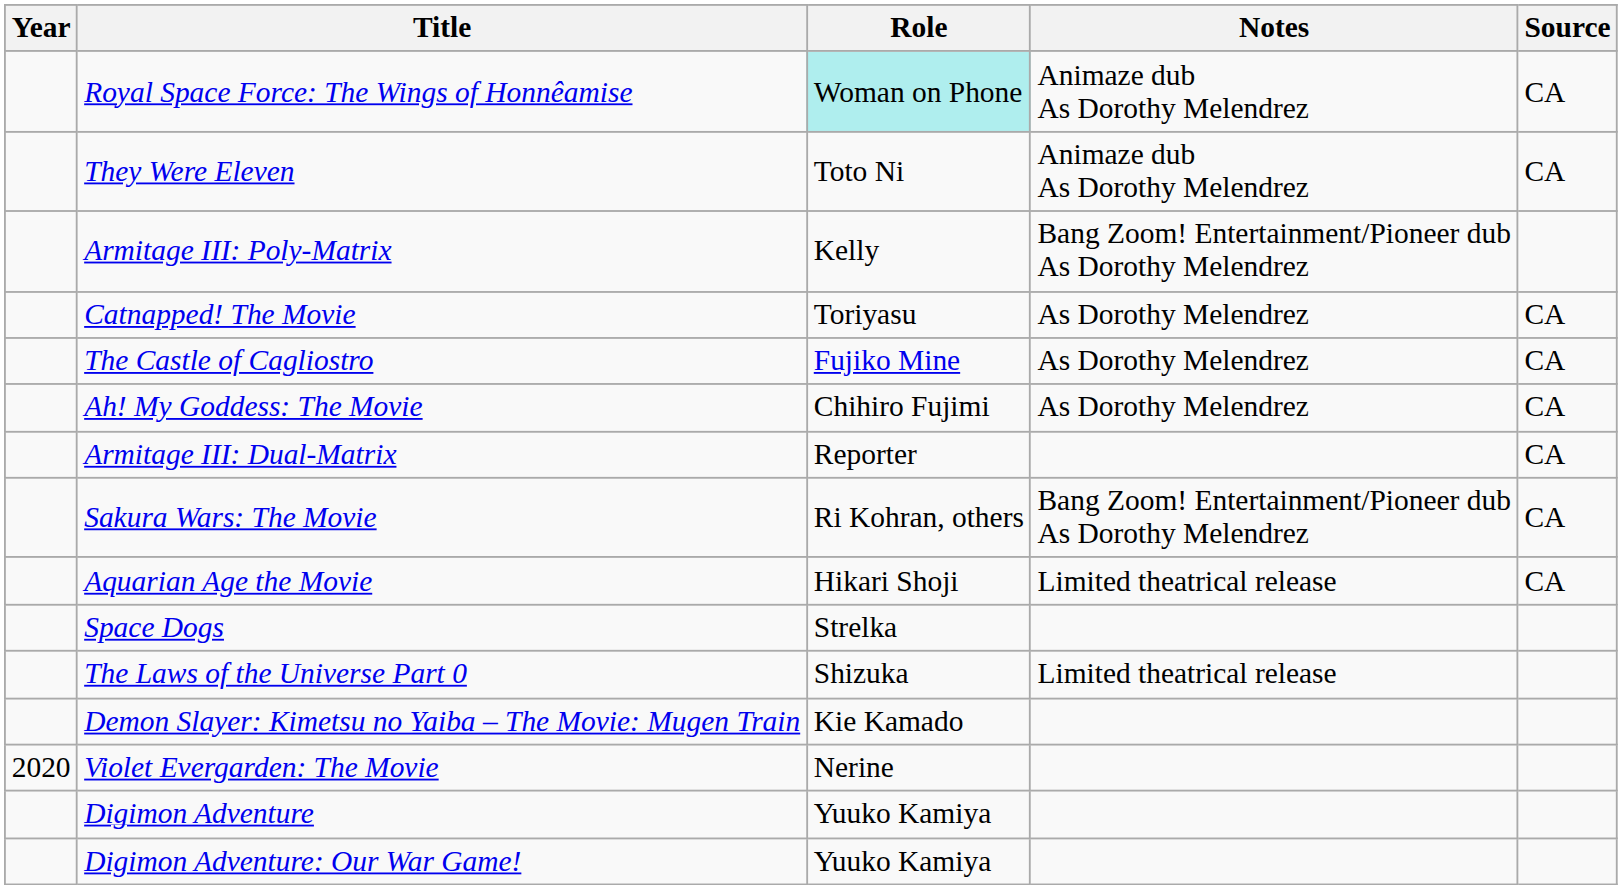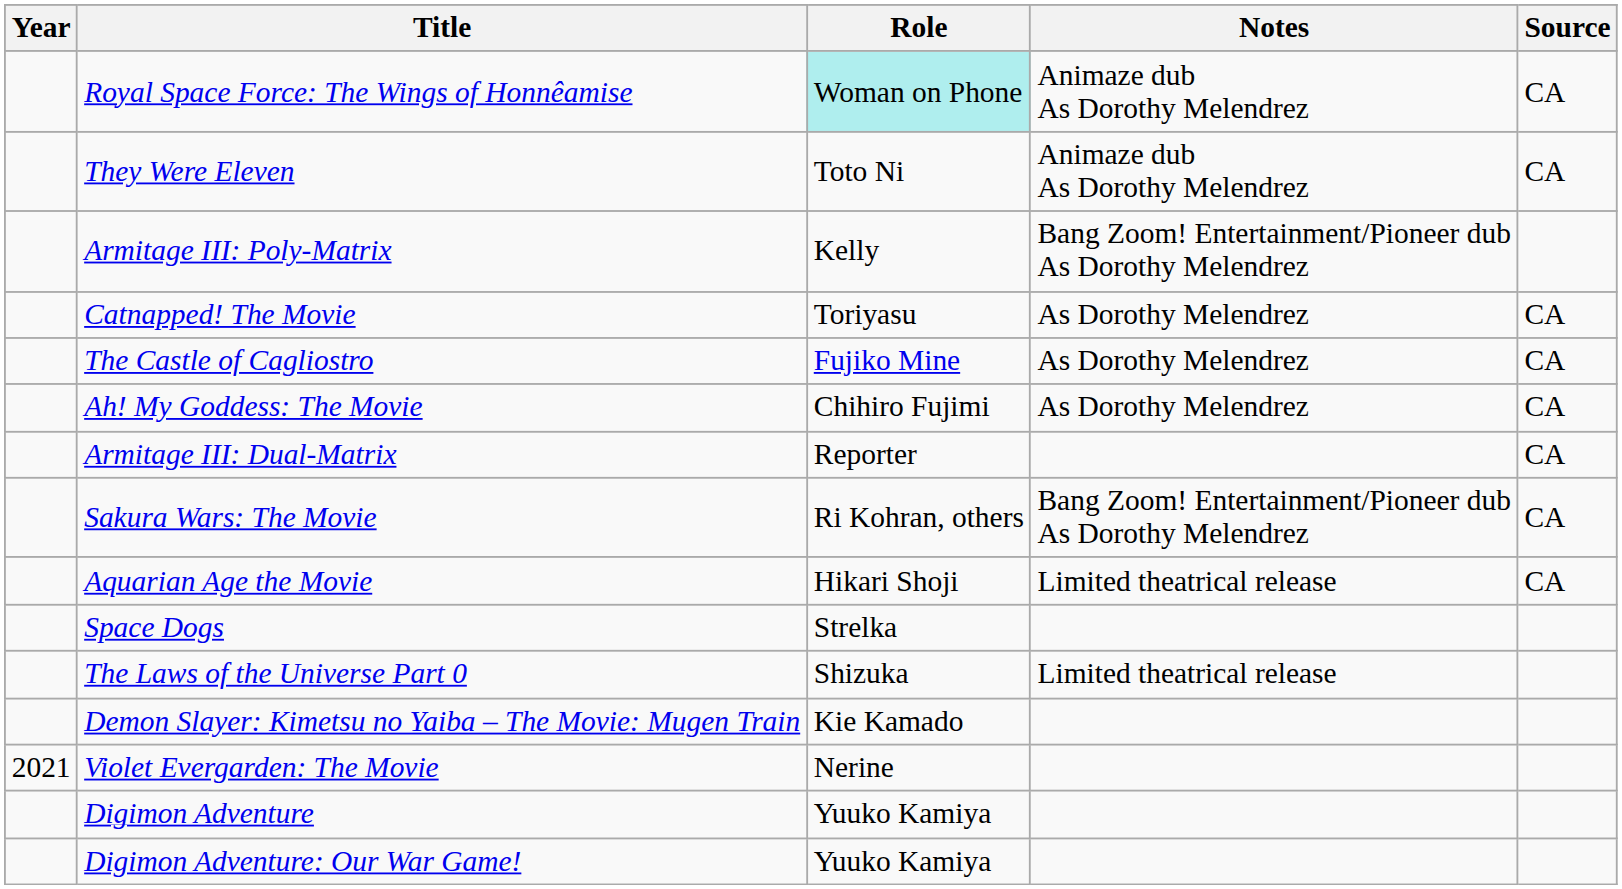Violet Evergarden: The Movie | Year: 2020 -> 2021
